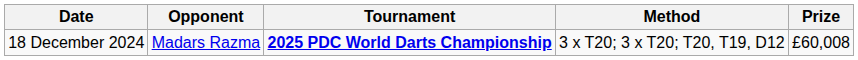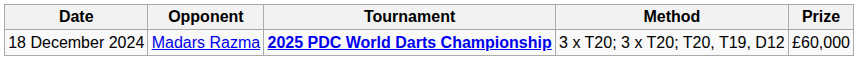18 December 2024 | Prize: £60,008 -> £60,000
